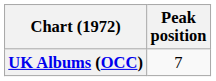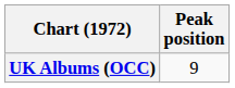UK Albums (OCC) | Peak position: 7 -> 9
